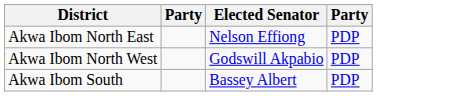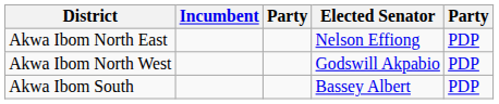+ column: Incumbent
